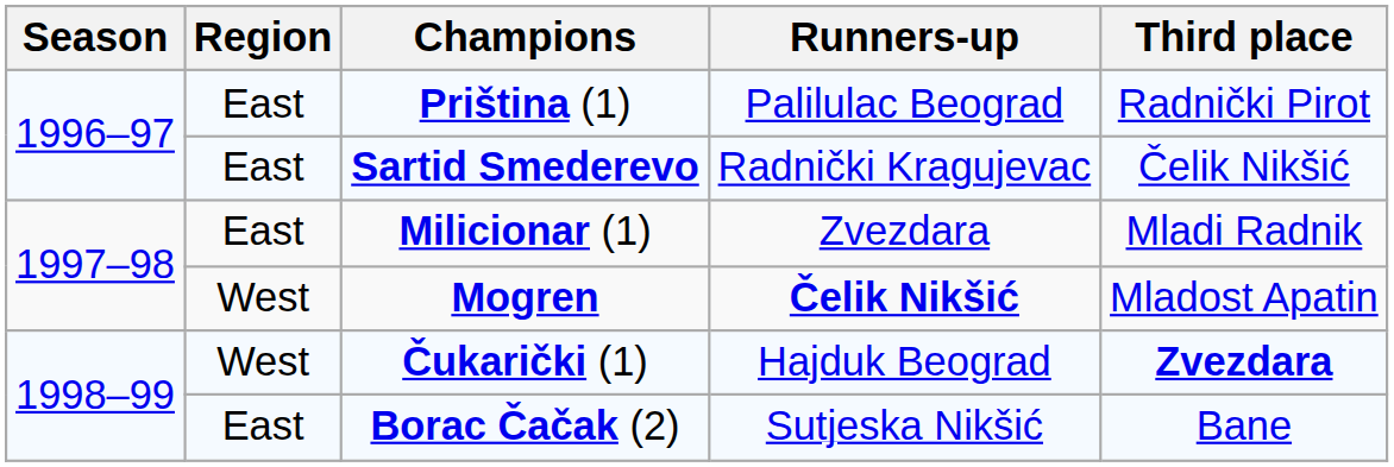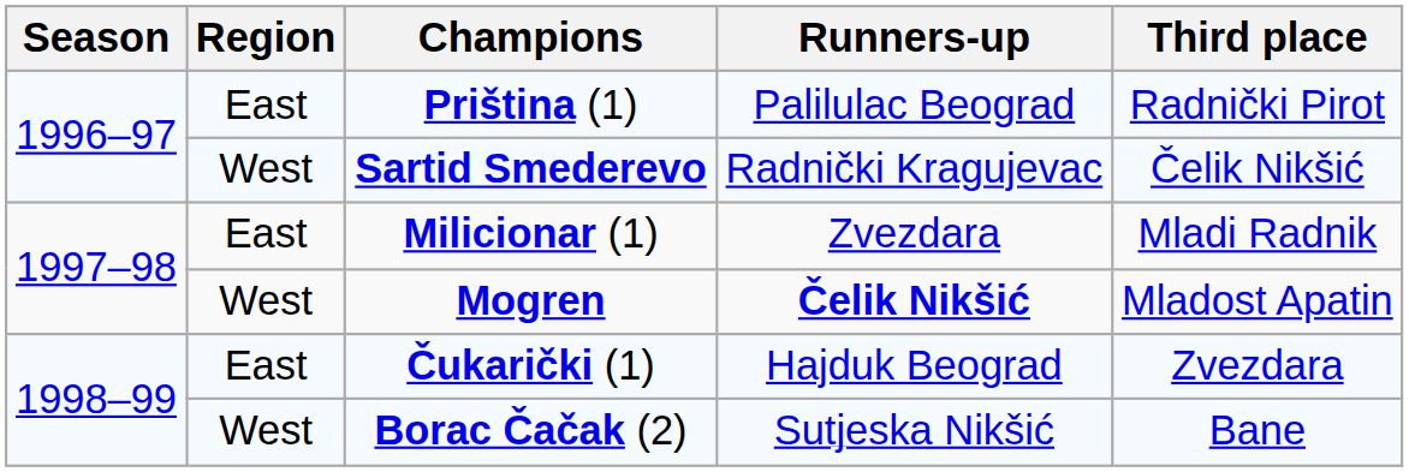Sartid Smederevo | Region: East -> West
Čukarički (1) | Region: West -> East
Čukarički (1) | Third place: bold -> normal
Borac Čačak (2) | Region: East -> West
